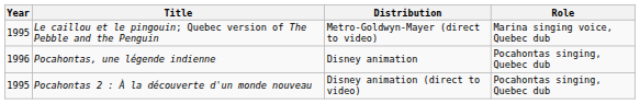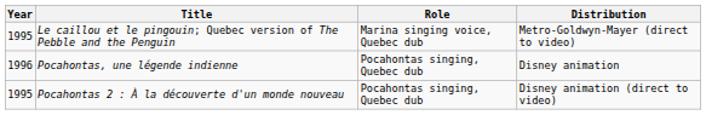columns swapped: Distribution <-> Role
